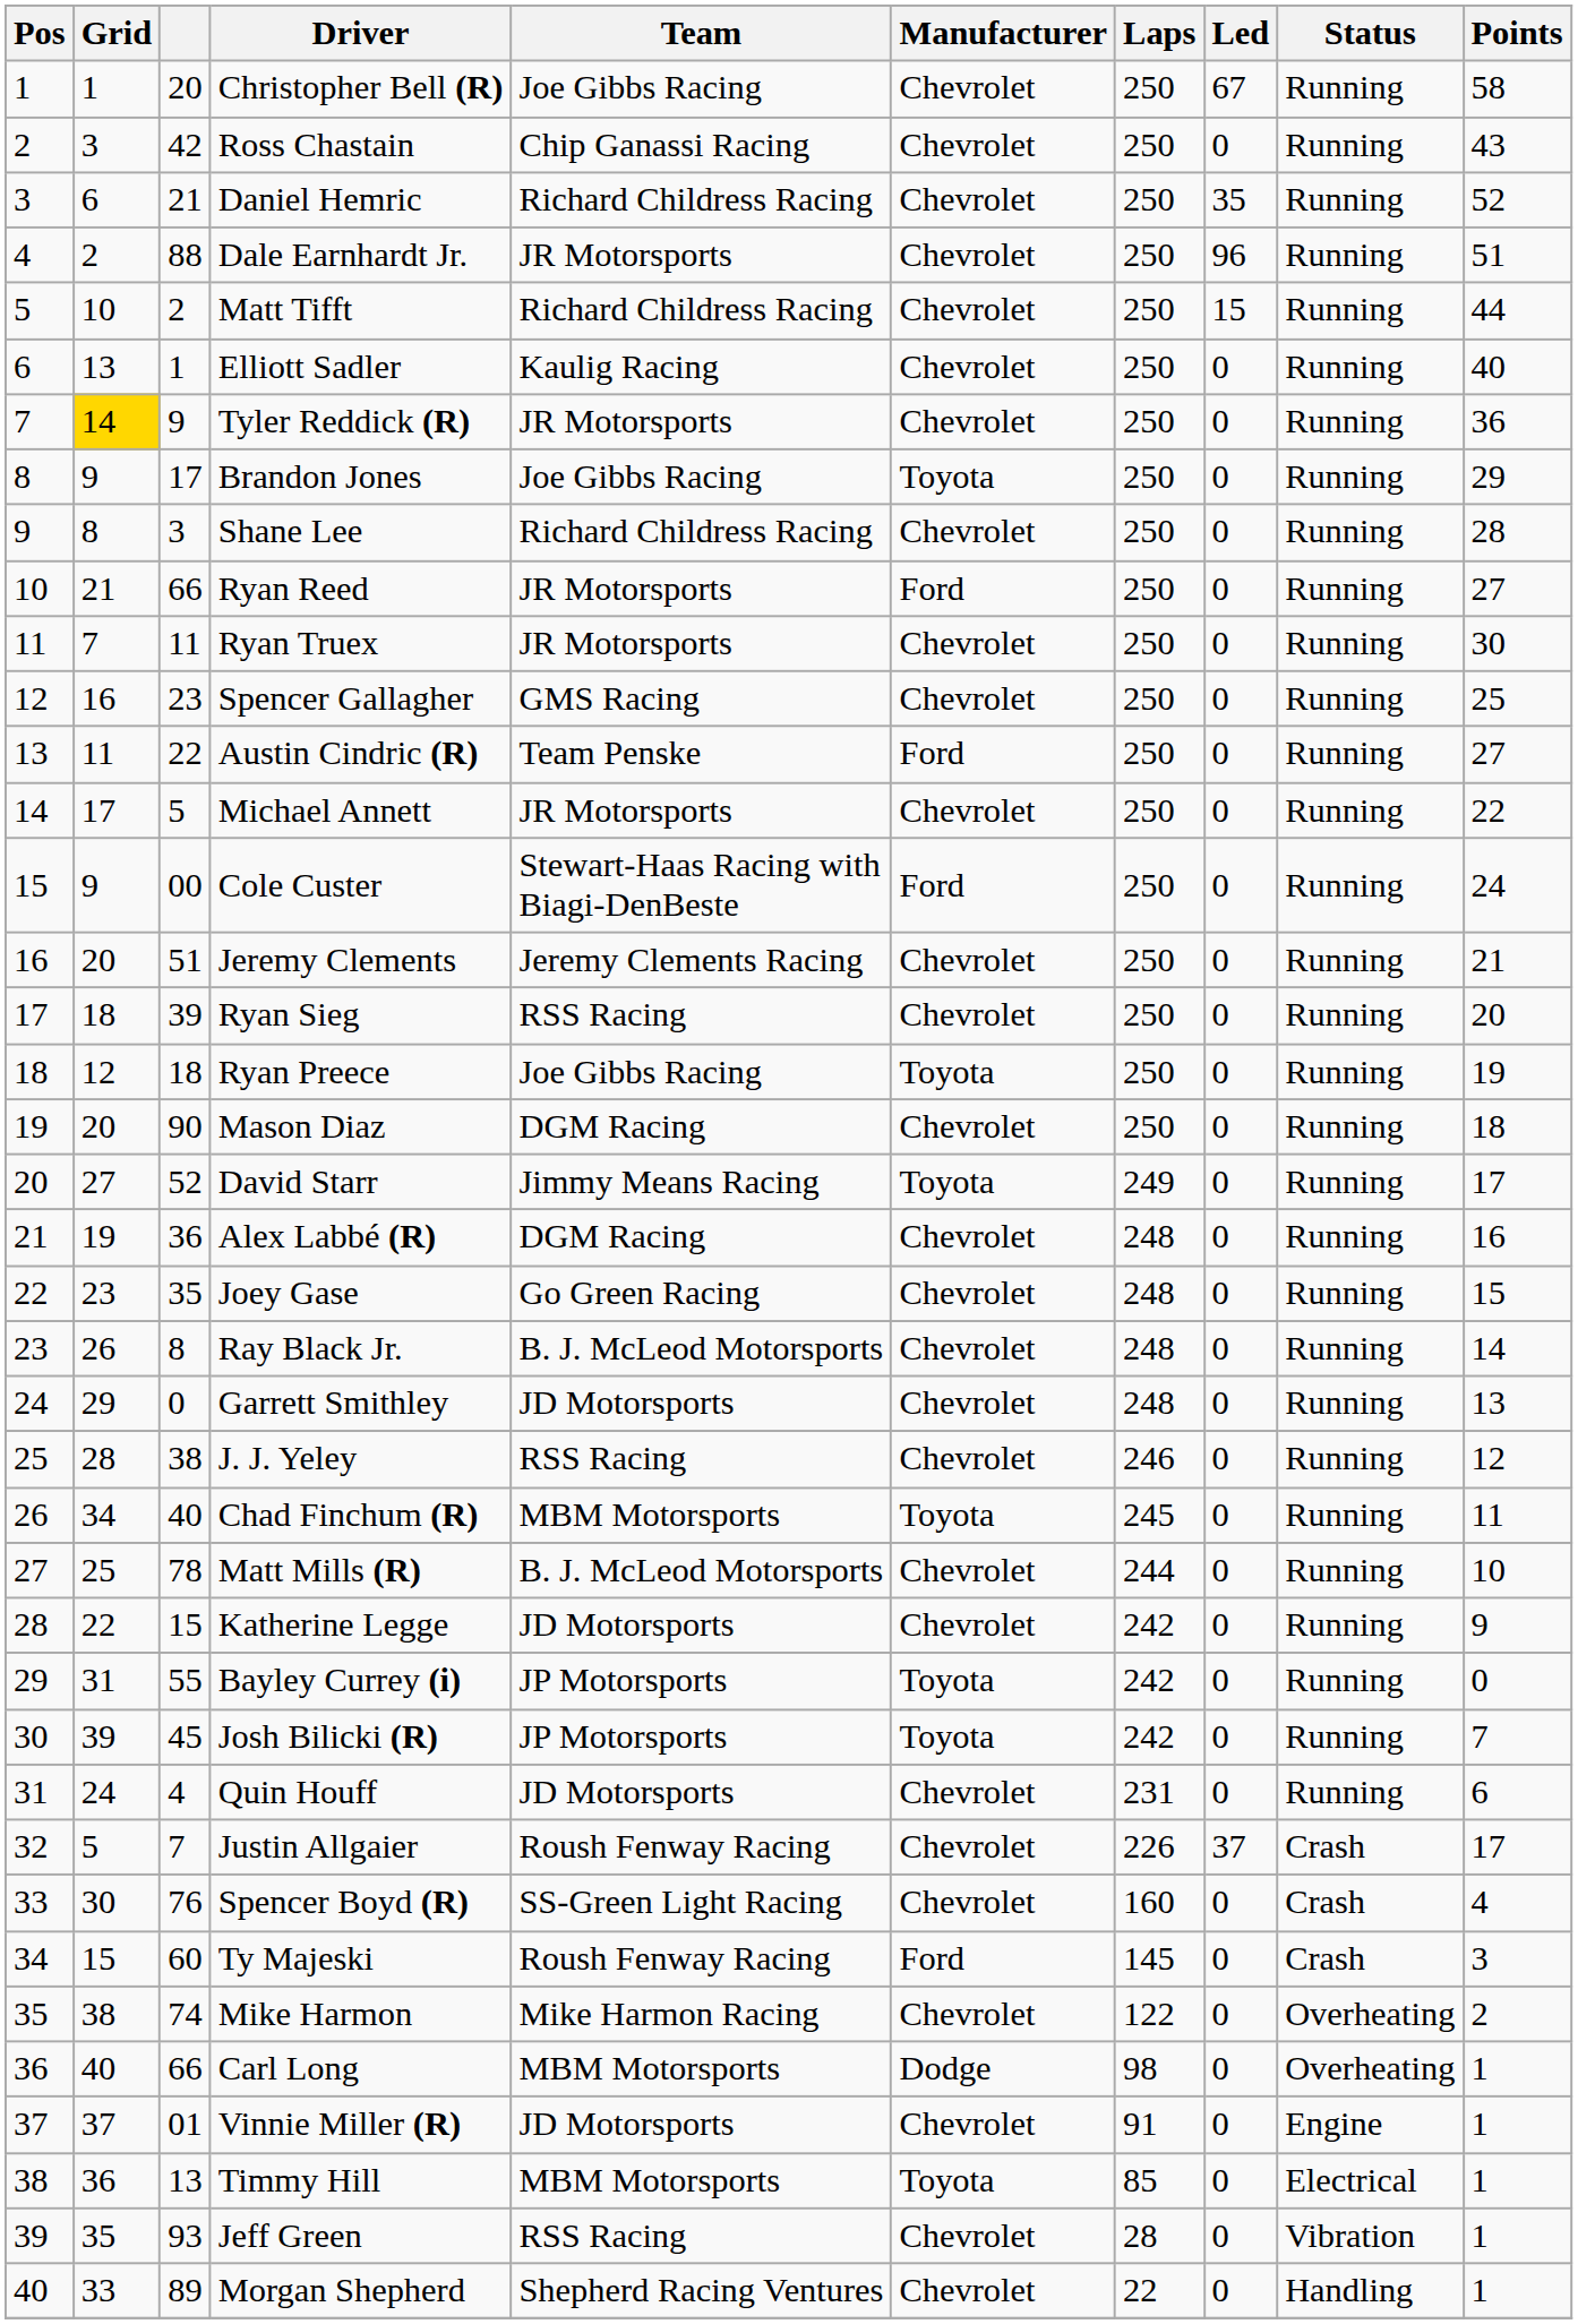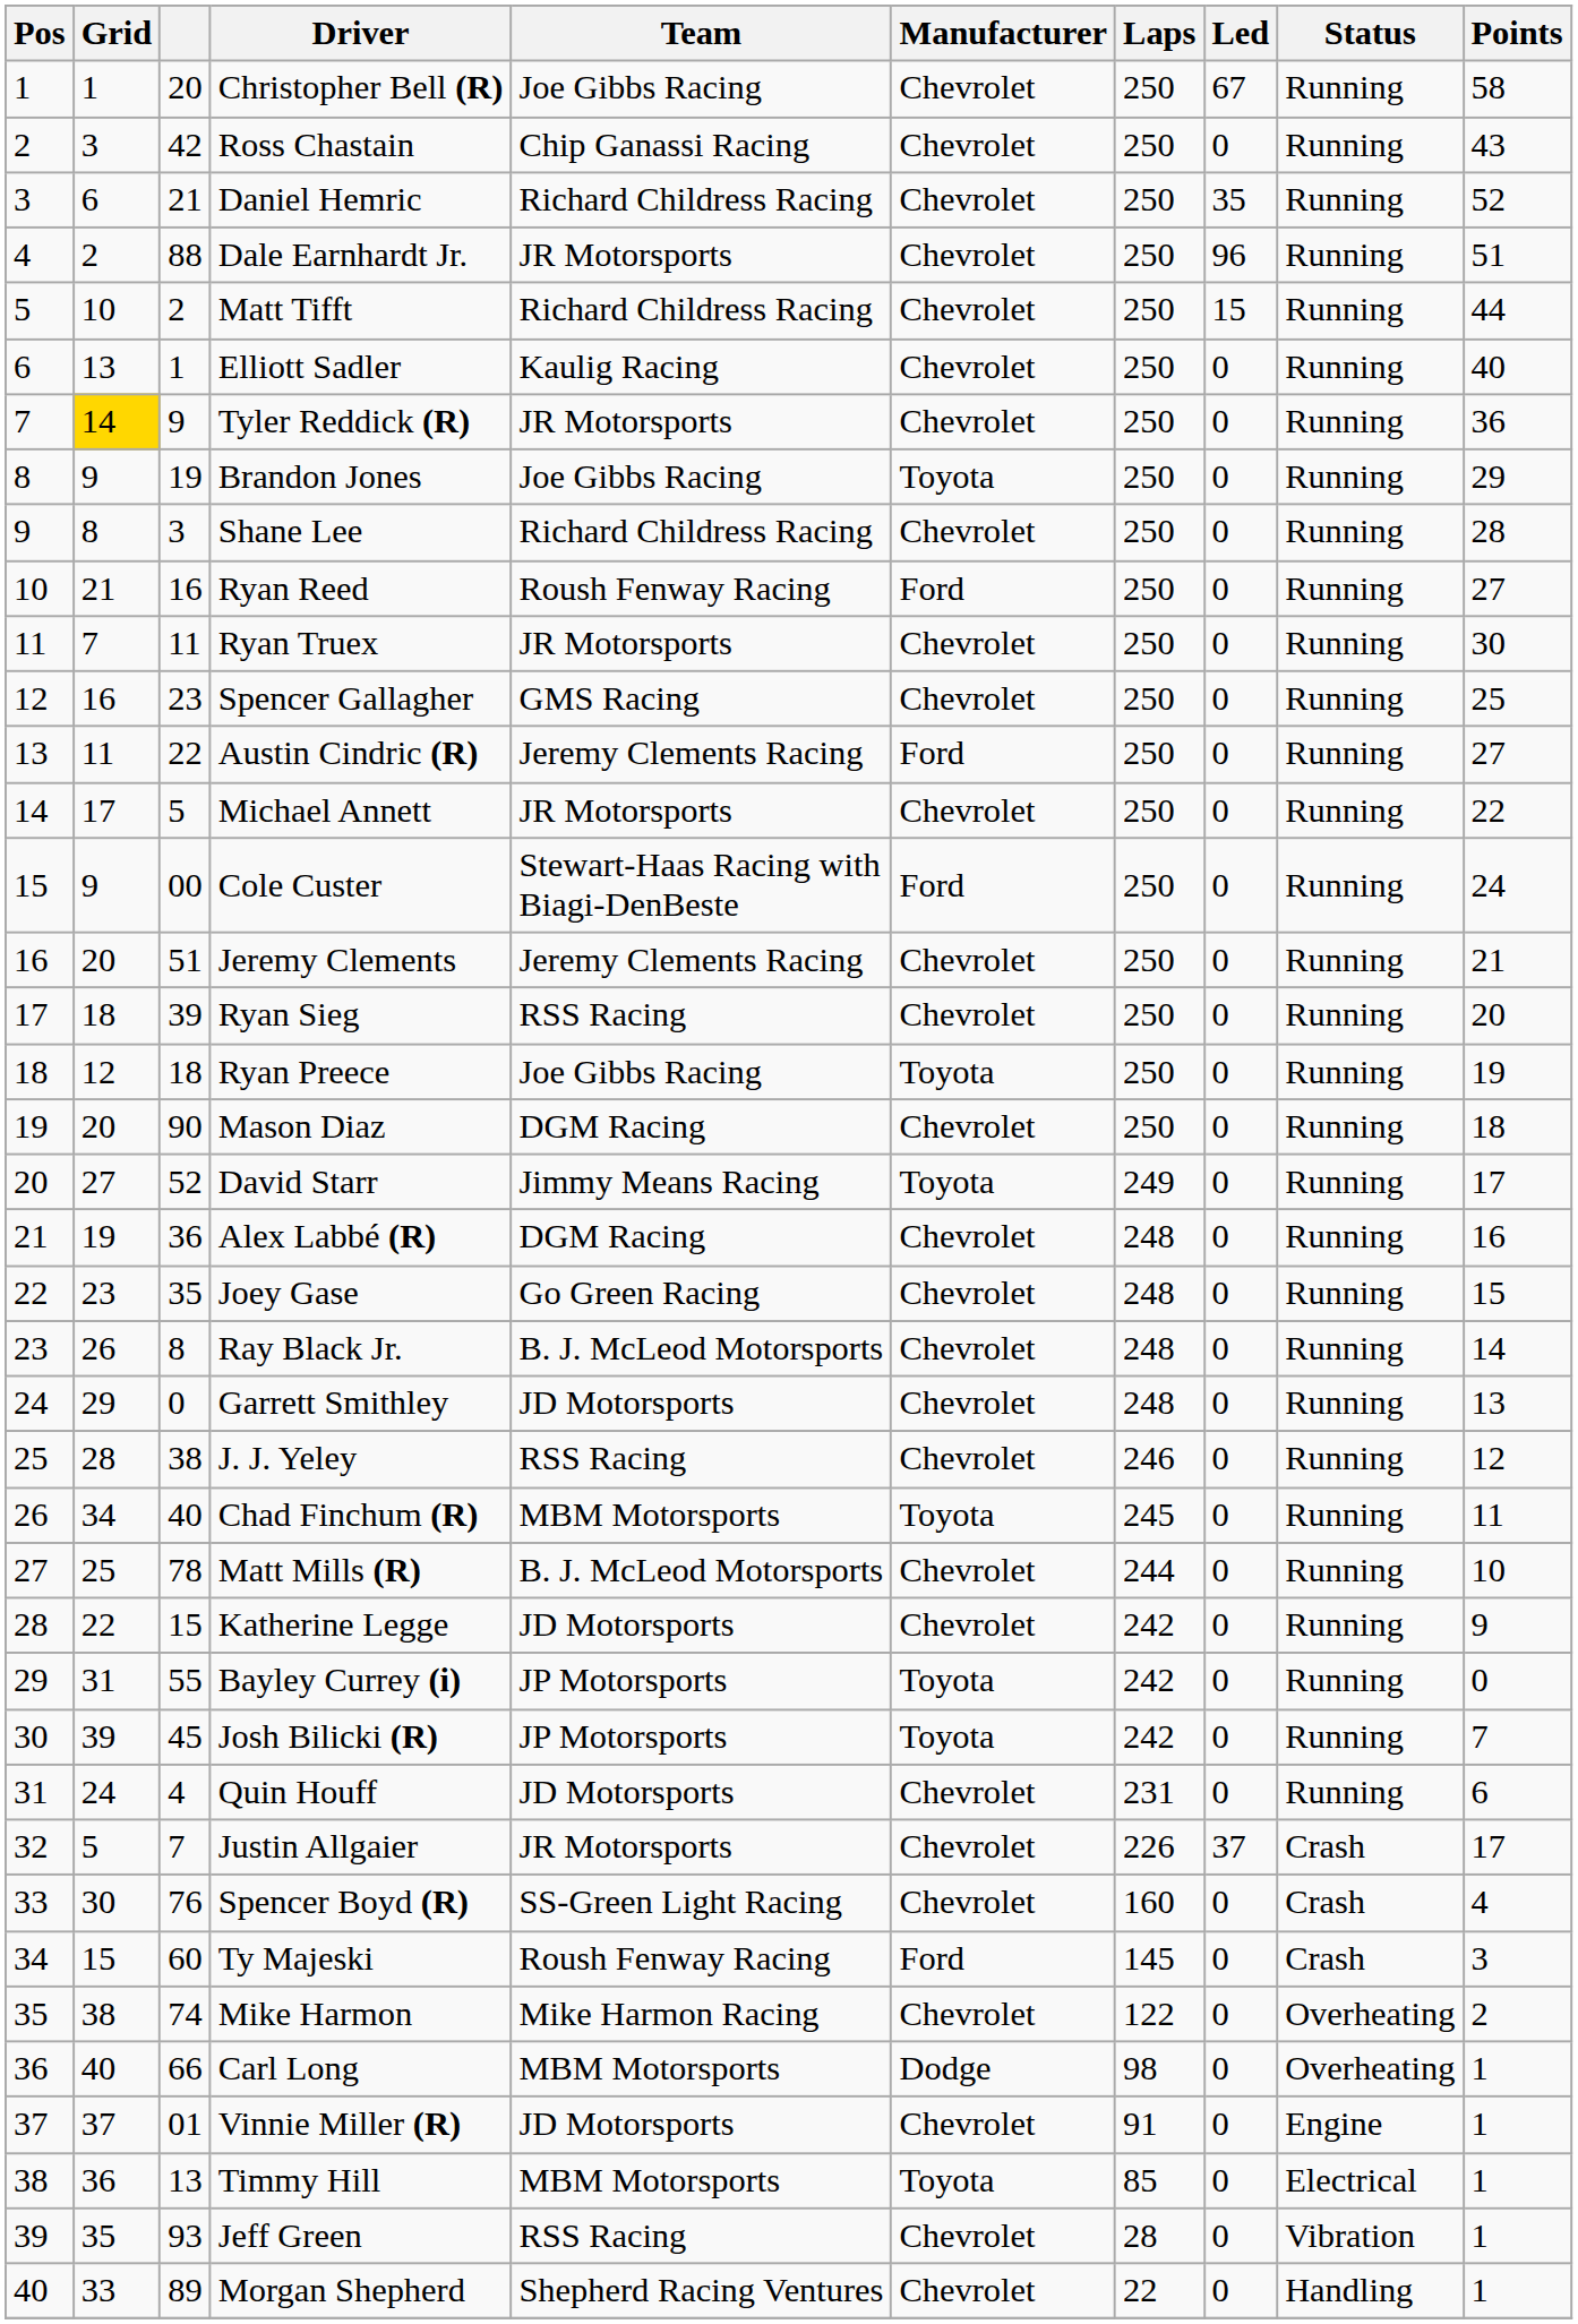Brandon Jones | column 3: 17 -> 19
Ryan Reed | column 3: 66 -> 16
Ryan Reed | Team: JR Motorsports -> Roush Fenway Racing
Austin Cindric (R) | Team: Team Penske -> Jeremy Clements Racing
Justin Allgaier | Team: Roush Fenway Racing -> JR Motorsports
